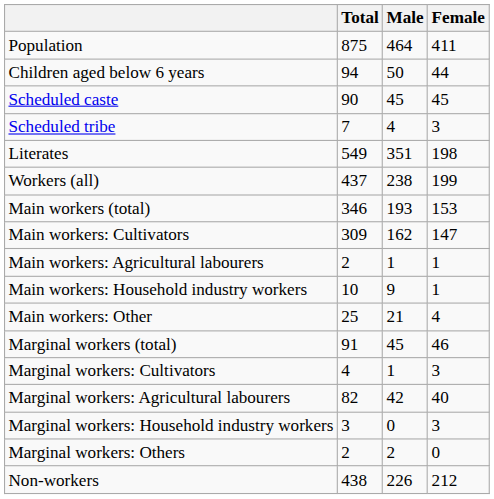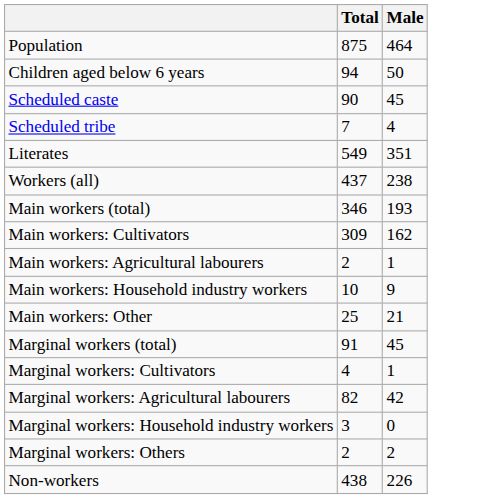- column: Female | 411 | 44 | 45 | 3 | 198 | 199 | 153 | 147 | 1 | 1 | 4 | 46 | 3 | 40 | 3 | 0 | 212
